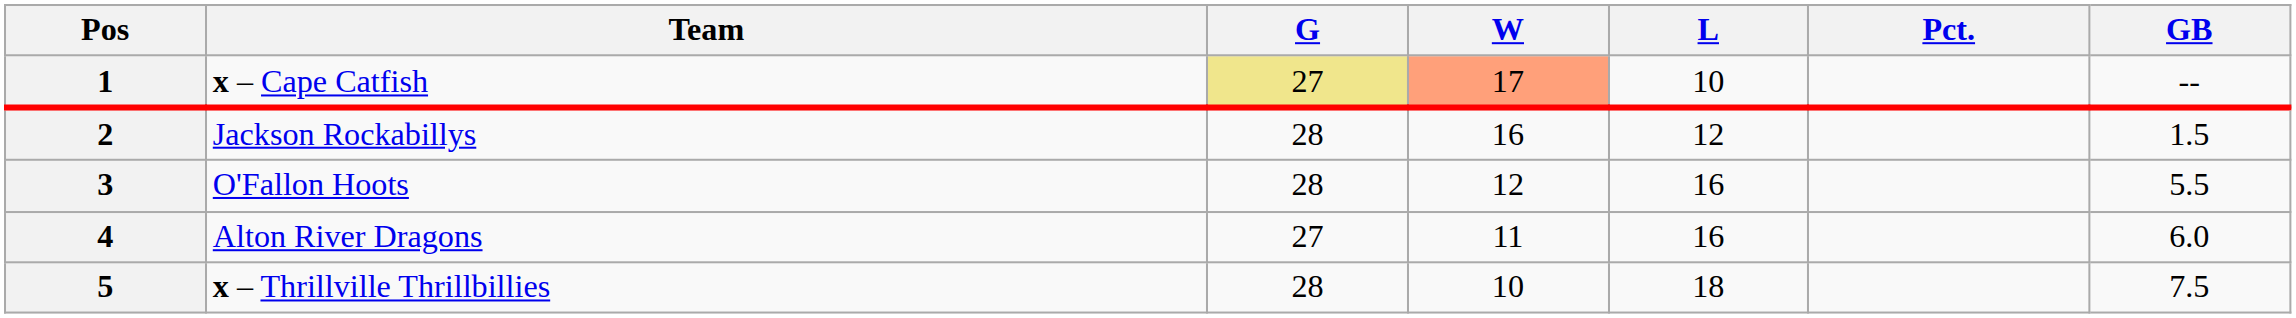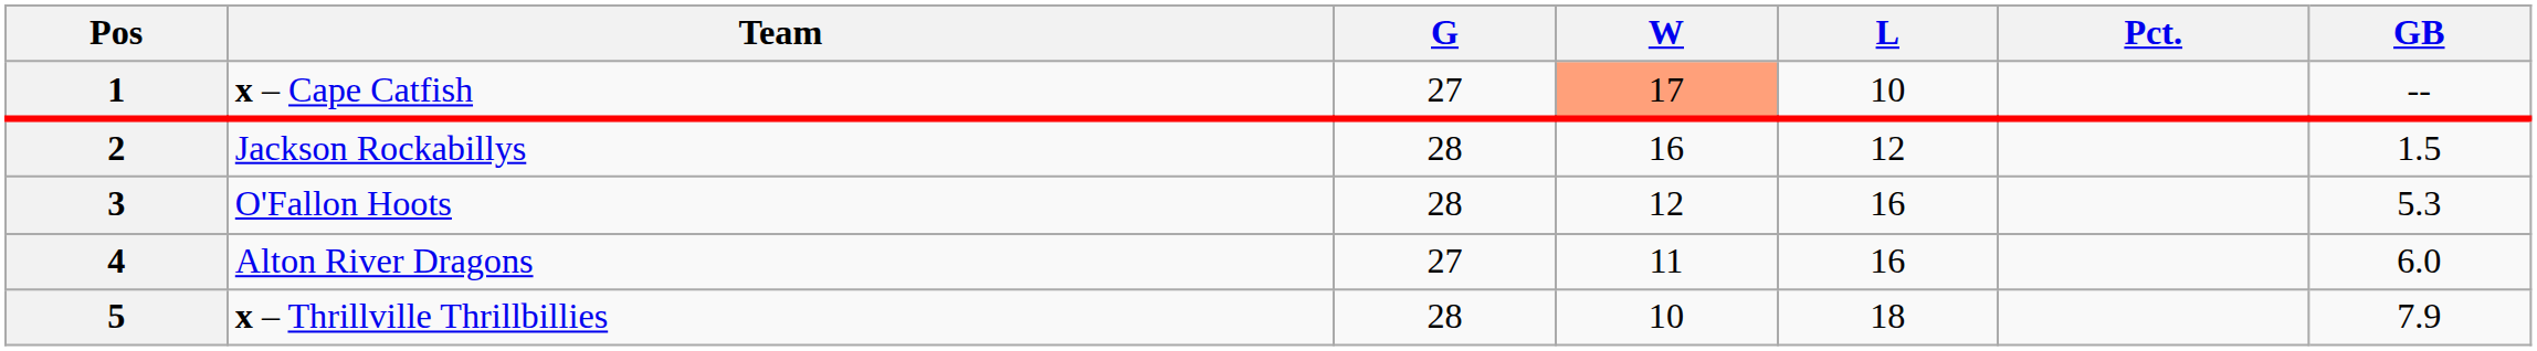1 | G: khaki background -> no background
3 | GB: 5.5 -> 5.3
5 | GB: 7.5 -> 7.9
